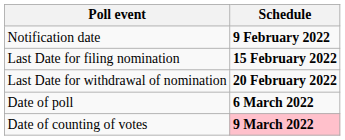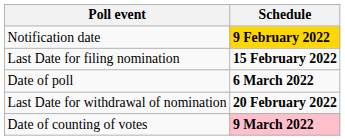Notification date | Schedule: no background -> gold background
rows swapped: Last Date for withdrawal of nomination <-> Date of poll
